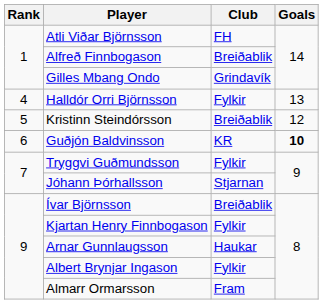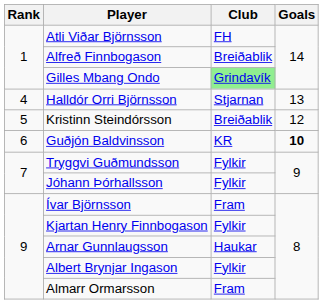Gilles Mbang Ondo | Club: no background -> lightgreen background
Halldór Orri Björnsson | Club: Fylkir -> Stjarnan
Jóhann Þórhallsson | Club: Stjarnan -> Fylkir
Ívar Björnsson | Club: Breiðablik -> Fram
